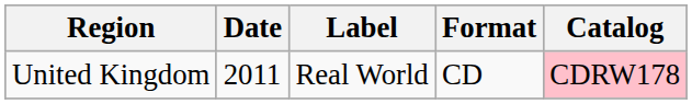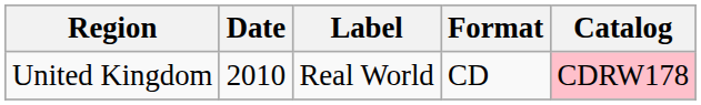United Kingdom | Date: 2011 -> 2010
